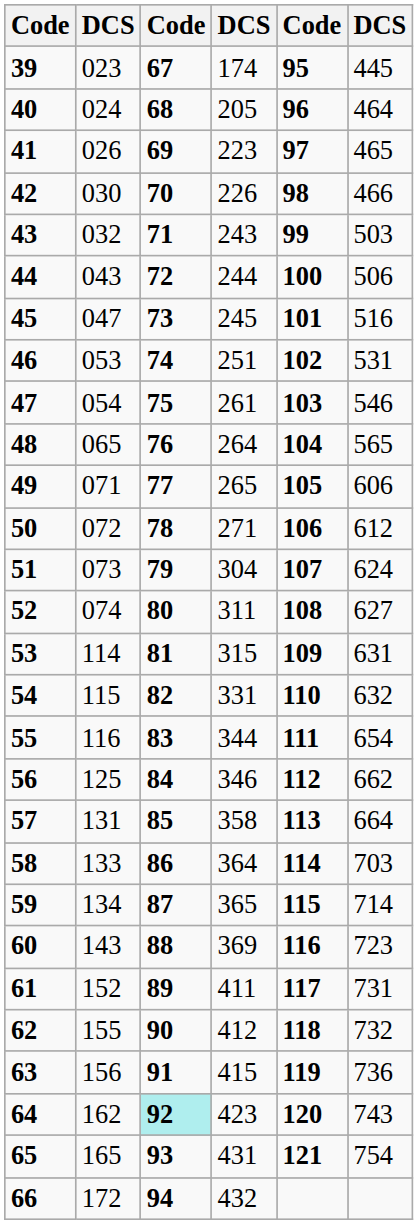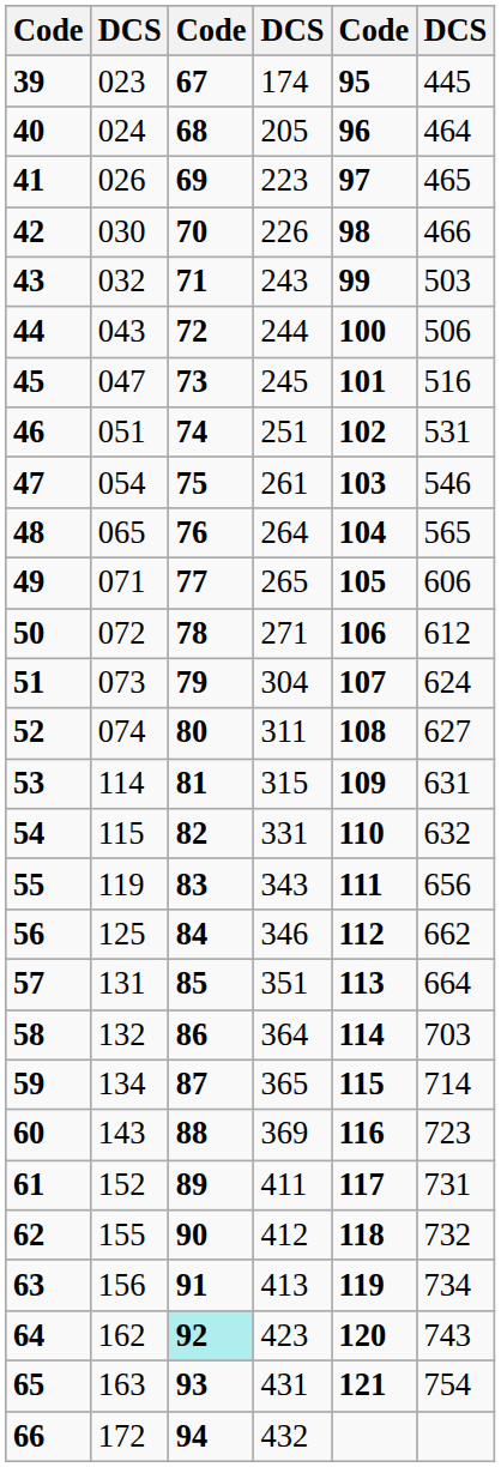46 | column 2: 053 -> 051
55 | column 2: 116 -> 119
55 | column 4: 344 -> 343
55 | column 6: 654 -> 656
57 | column 4: 358 -> 351
58 | column 2: 133 -> 132
63 | column 4: 415 -> 413
63 | column 6: 736 -> 734
65 | column 2: 165 -> 163
